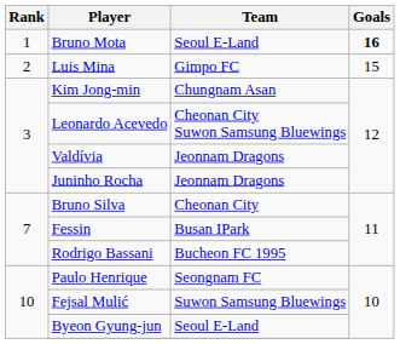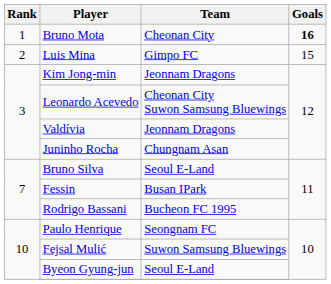Bruno Mota | Team: Seoul E-Land -> Cheonan City
Kim Jong-min | Team: Chungnam Asan -> Jeonnam Dragons
Juninho Rocha | Team: Jeonnam Dragons -> Chungnam Asan
Bruno Silva | Team: Cheonan City -> Seoul E-Land
